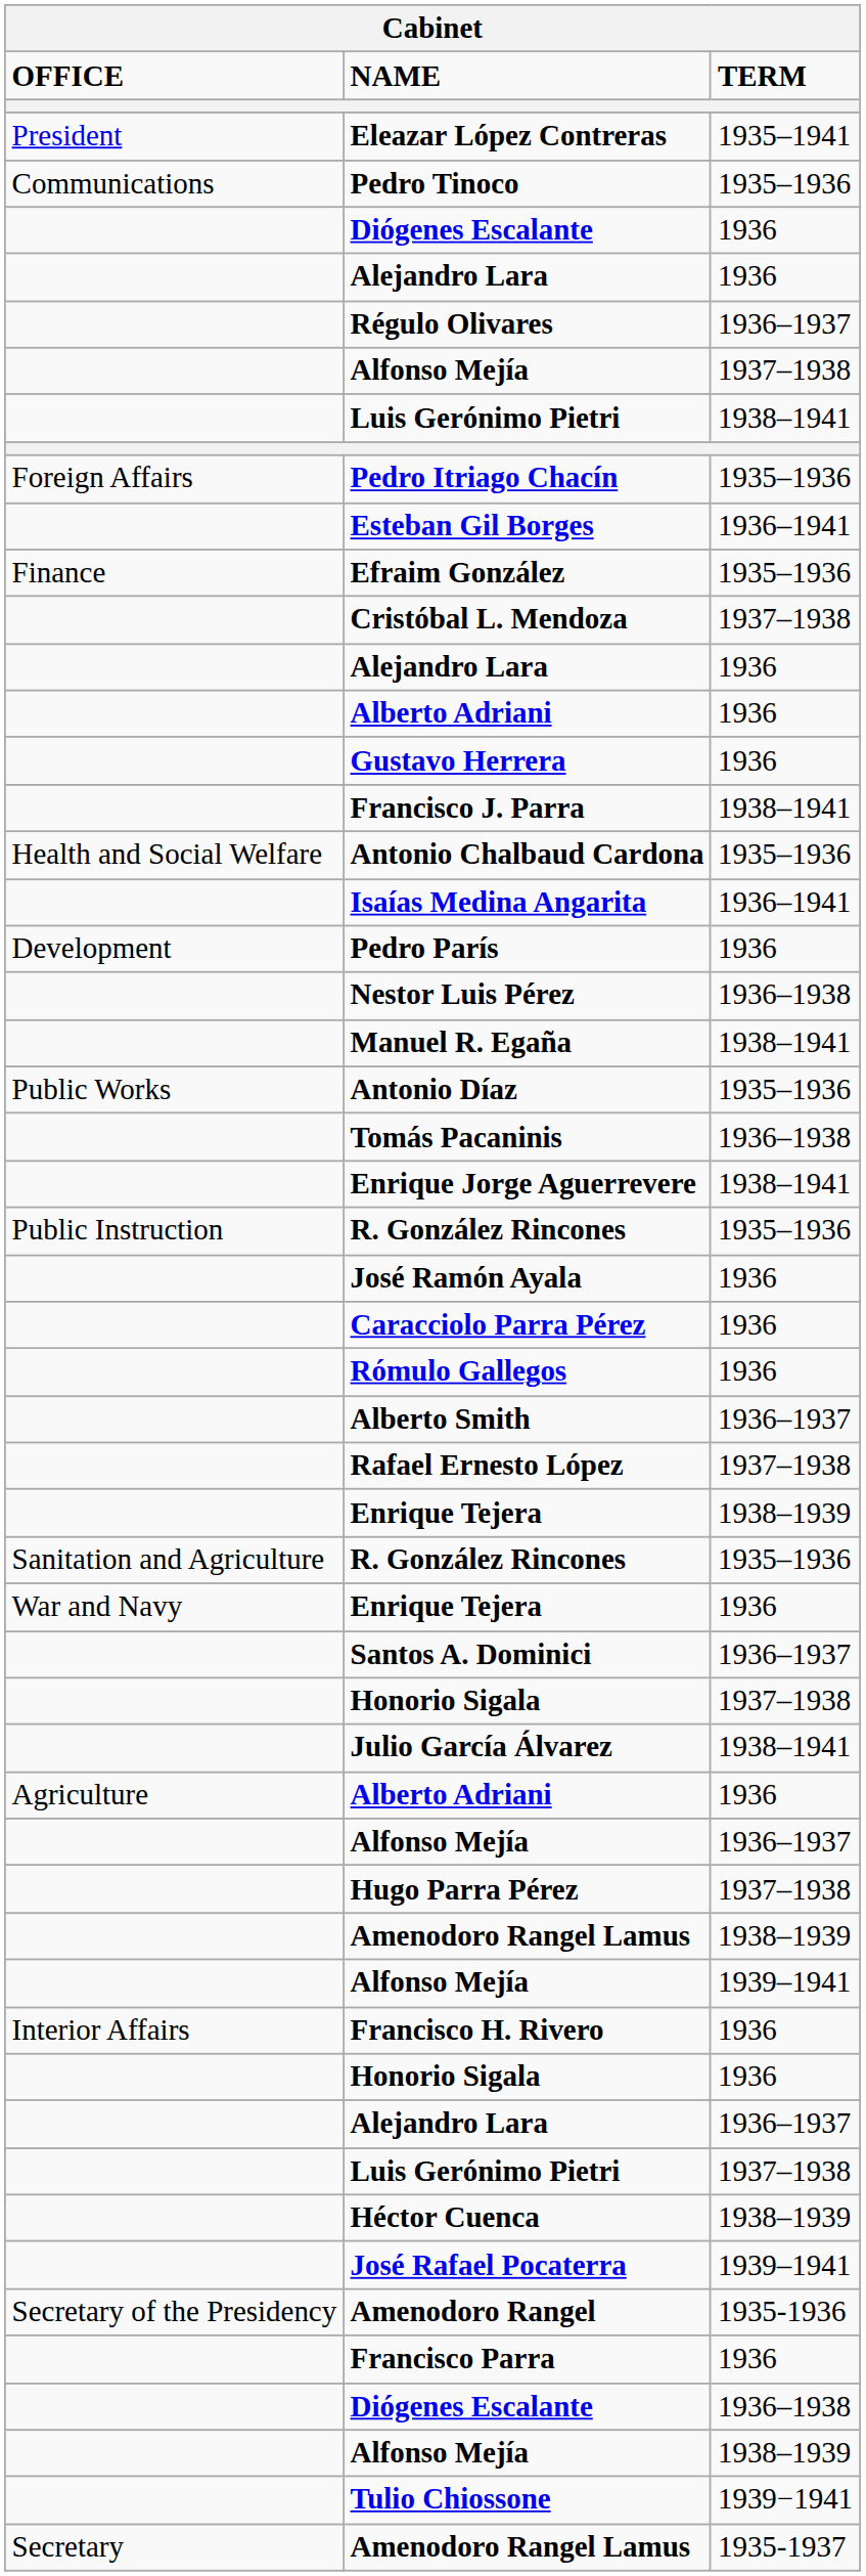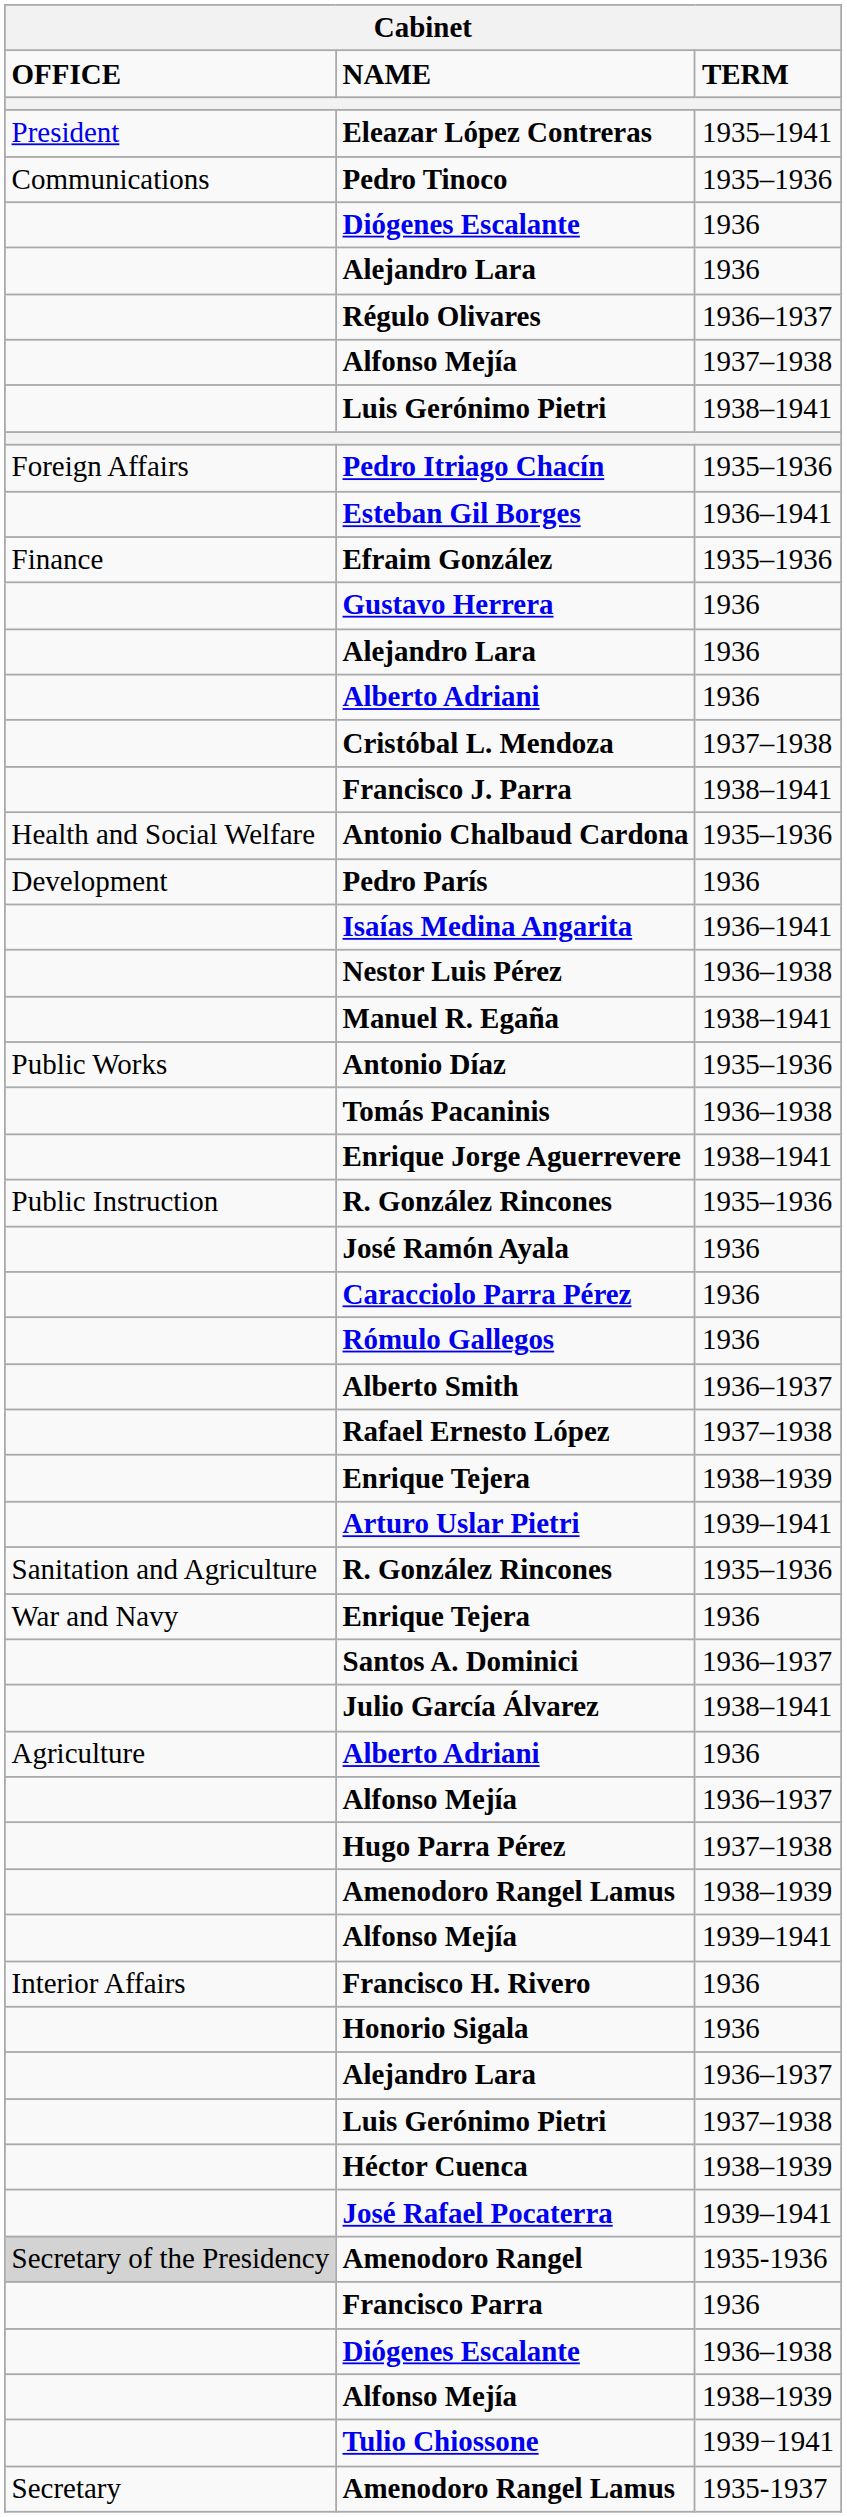rows swapped: Gustavo Herrera <-> Cristóbal L. Mendoza
rows swapped: Isaías Medina Angarita <-> Pedro París
+ row: Arturo Uslar Pietri | 1939–1941
- row: Honorio Sigala | 1937–1938
Amenodoro Rangel | OFFICE: no background -> lightgrey background
